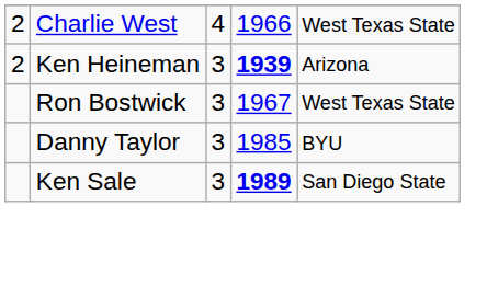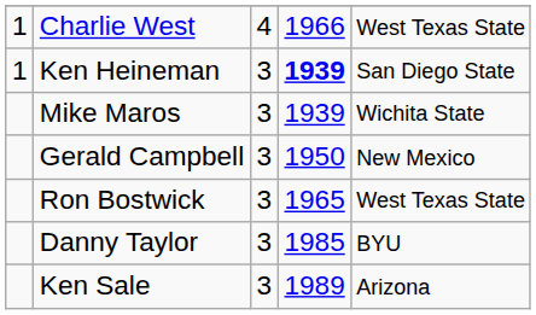Charlie West | column 1: 2 -> 1
Ken Heineman | column 1: 2 -> 1
Ken Heineman | column 5: Arizona -> San Diego State
+ row: Mike Maros | 3 | 1939 | Wichita State
+ row: Gerald Campbell | 3 | 1950 | New Mexico
Ron Bostwick | column 4: 1967 -> 1965
Ken Sale | column 4: bold -> normal
Ken Sale | column 5: San Diego State -> Arizona
